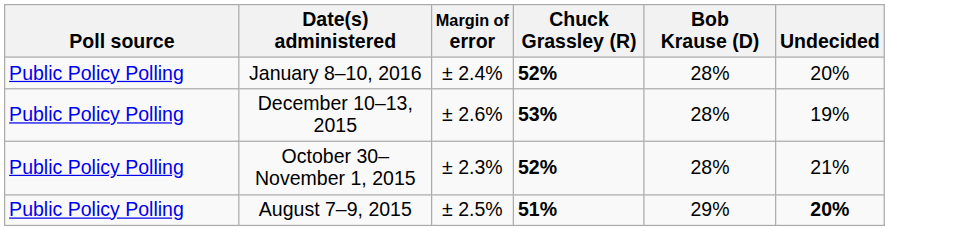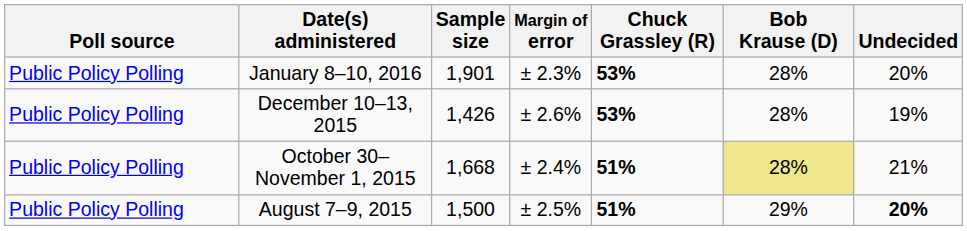+ column: Sample size | 1,901 | 1,426 | 1,668 | 1,500
January 8–10, 2016 | Margin of error: ± 2.4% -> ± 2.3%
January 8–10, 2016 | Chuck Grassley (R): 52% -> 53%
October 30–November 1, 2015 | Margin of error: ± 2.3% -> ± 2.4%
October 30–November 1, 2015 | Chuck Grassley (R): 52% -> 51%
October 30–November 1, 2015 | Bob Krause (D): no background -> khaki background
